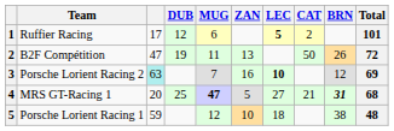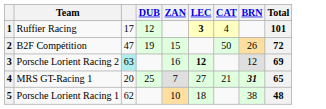- column: MUG | 6 | 11 | 7 | 47 | 12
Ruffier Racing | LEC: 5 -> 3
Ruffier Racing | CAT: 2 -> 4
B2F Compétition | ZAN: 13 -> 15
Porsche Lorient Racing 2 | LEC: 10 -> 12
MRS GT-Racing 1 | ZAN: 5 -> 7
MRS GT-Racing 1 | Total: 68 -> 65
Porsche Lorient Racing 1 | column 3: 59 -> 62
